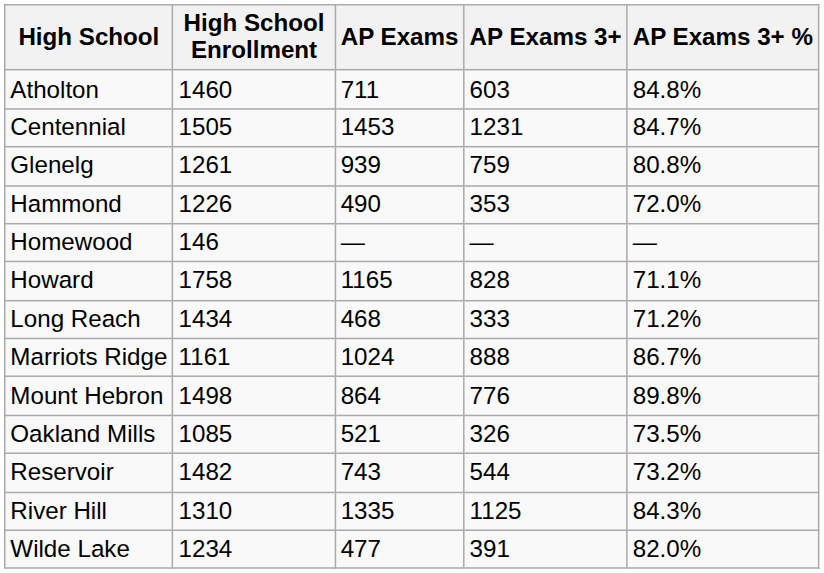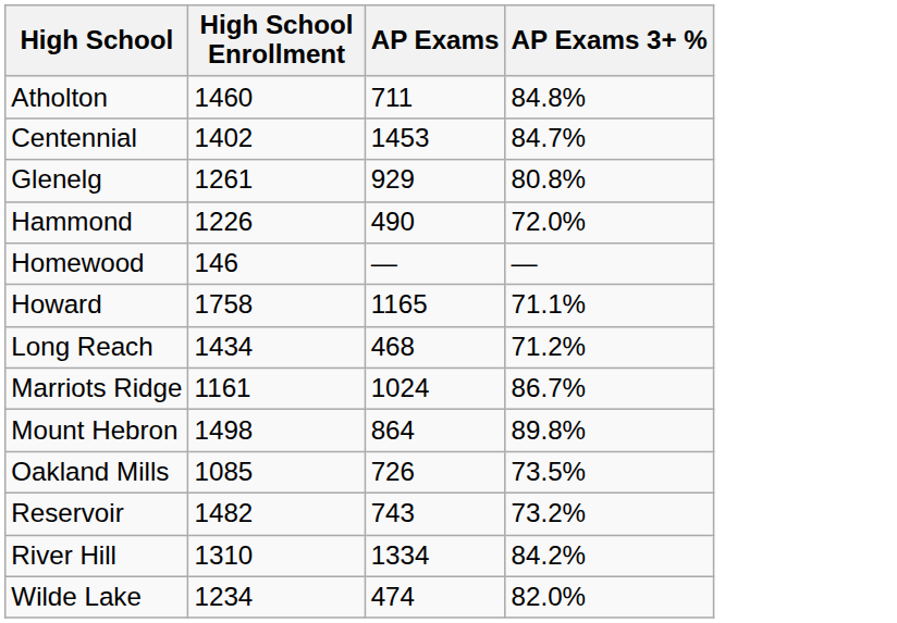- column: AP Exams 3+ | 603 | 1231 | 759 | 353 | — | 828 | 333 | 888 | 776 | 326 | 544 | 1125 | 391
Centennial | High School Enrollment: 1505 -> 1402
Glenelg | AP Exams: 939 -> 929
Oakland Mills | AP Exams: 521 -> 726
River Hill | AP Exams: 1335 -> 1334
River Hill | AP Exams 3+ %: 84.3% -> 84.2%
Wilde Lake | AP Exams: 477 -> 474
